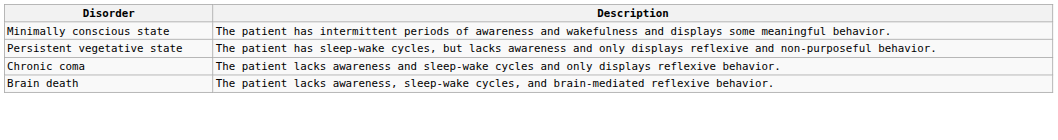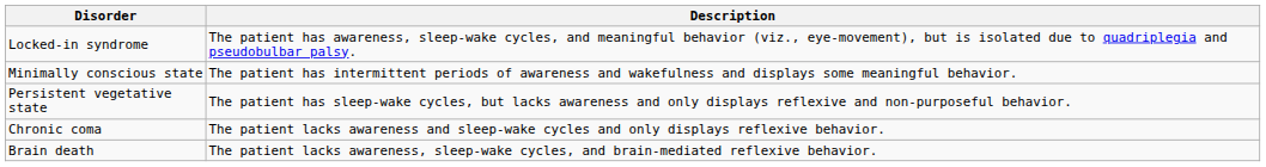+ row: Locked-in syndrome | The patient has awareness, sleep-wake cycles, and meaningful behavior (viz., eye-movement), but is isolated due to quadriplegia and pseudobulbar palsy.
